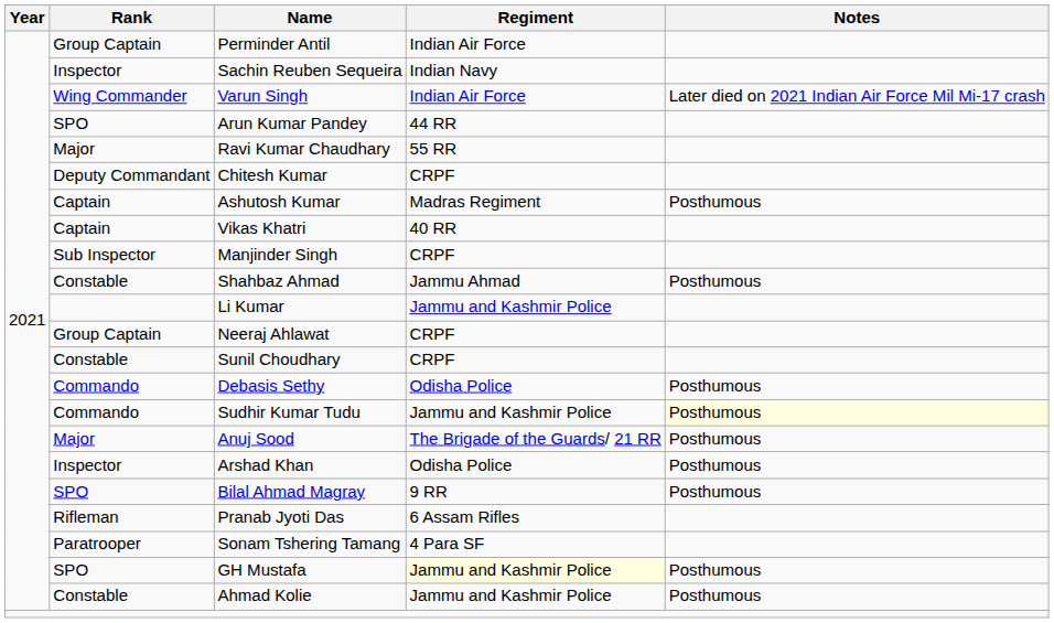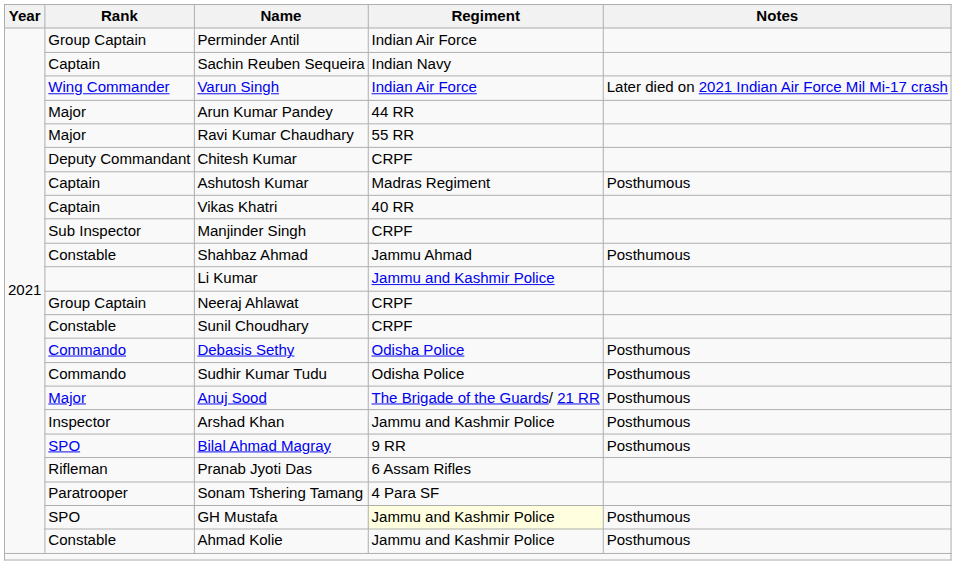Sachin Reuben Sequeira | Rank: Inspector -> Captain
Arun Kumar Pandey | Rank: SPO -> Major
Sudhir Kumar Tudu | Regiment: Jammu and Kashmir Police -> Odisha Police
Sudhir Kumar Tudu | Notes: lightyellow background -> no background
Arshad Khan | Regiment: Odisha Police -> Jammu and Kashmir Police
